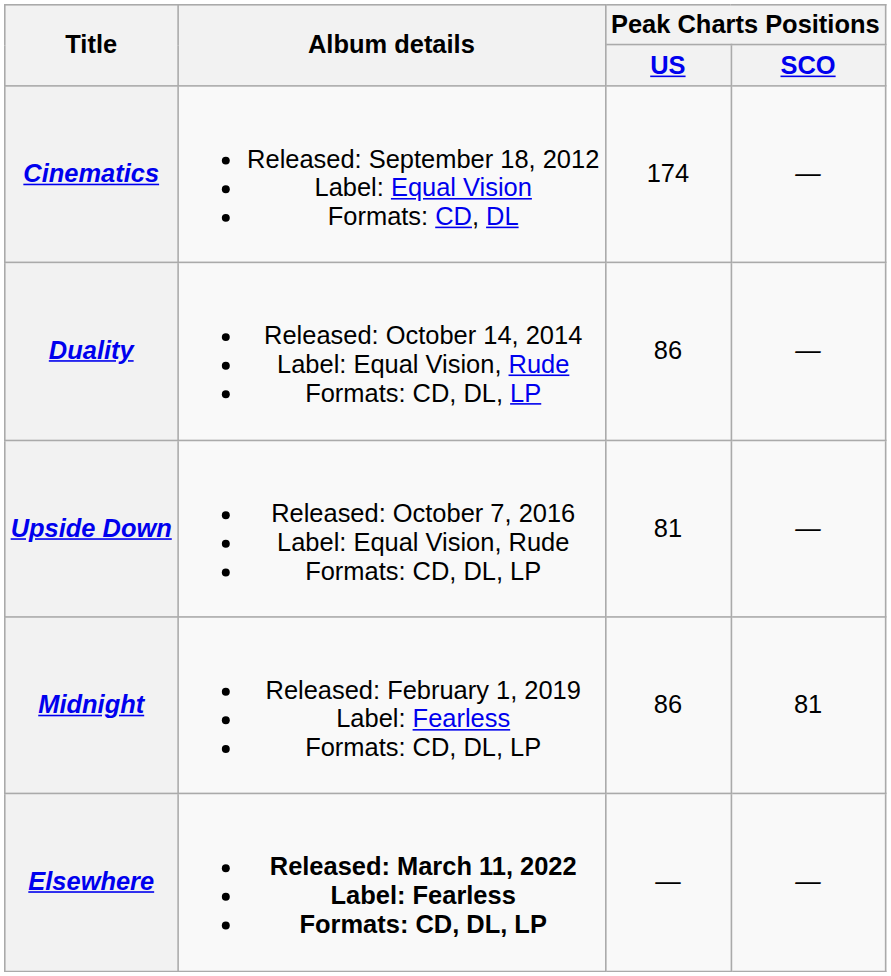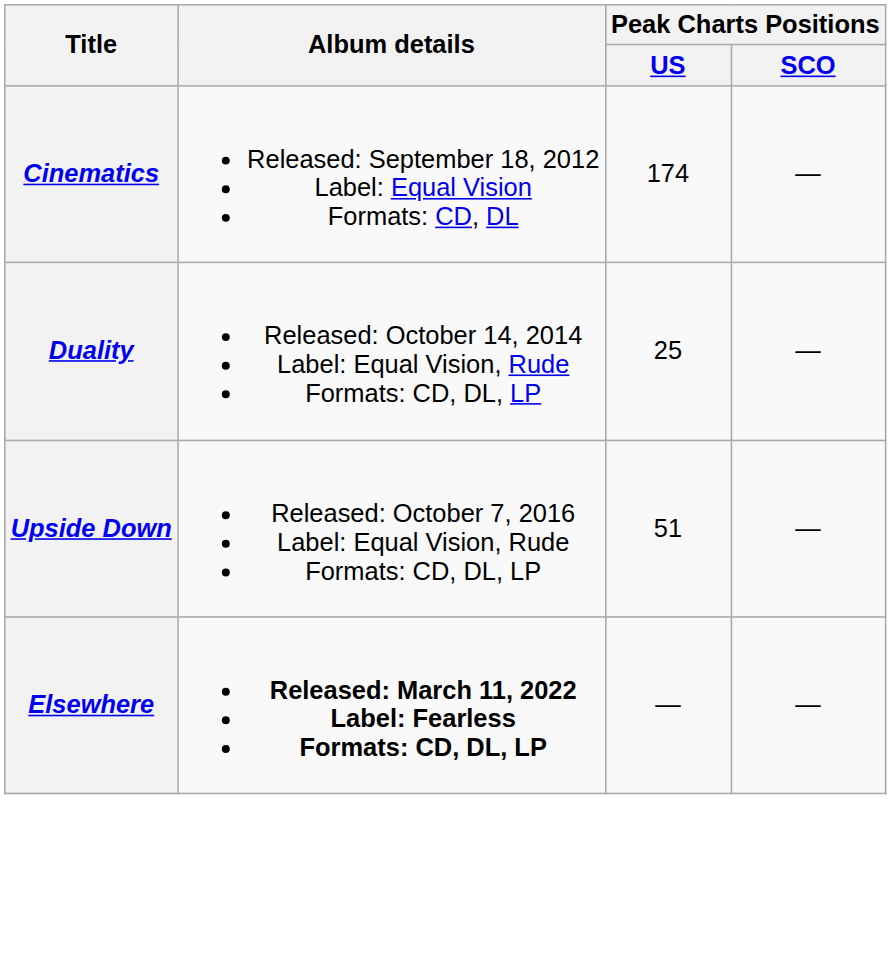Duality | Peak Charts Positions / US: 86 -> 25
Upside Down | Peak Charts Positions / US: 81 -> 51
- row: Midnight | Released: February 1, 2019 Label: Fearless Formats: CD, DL, LP | 86 | 81
